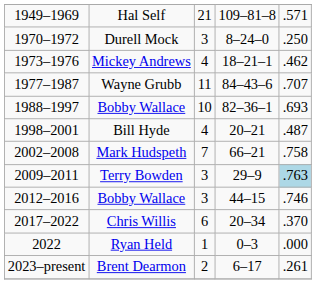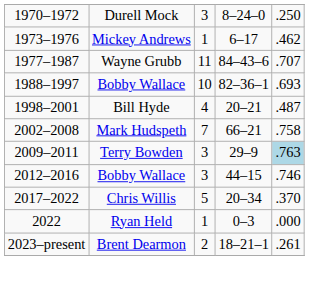- row: 1949–1969 | Hal Self | 21 | 109–81–8 | .571
Mickey Andrews | column 3: 4 -> 1
Mickey Andrews | column 4: 18–21–1 -> 6–17
Chris Willis | column 3: 6 -> 5
Brent Dearmon | column 4: 6–17 -> 18–21–1
